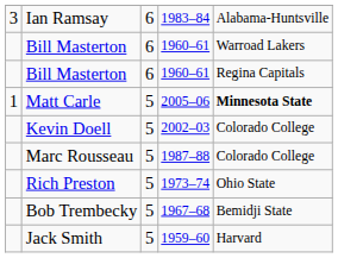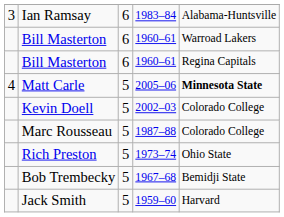Matt Carle | column 1: 1 -> 4
